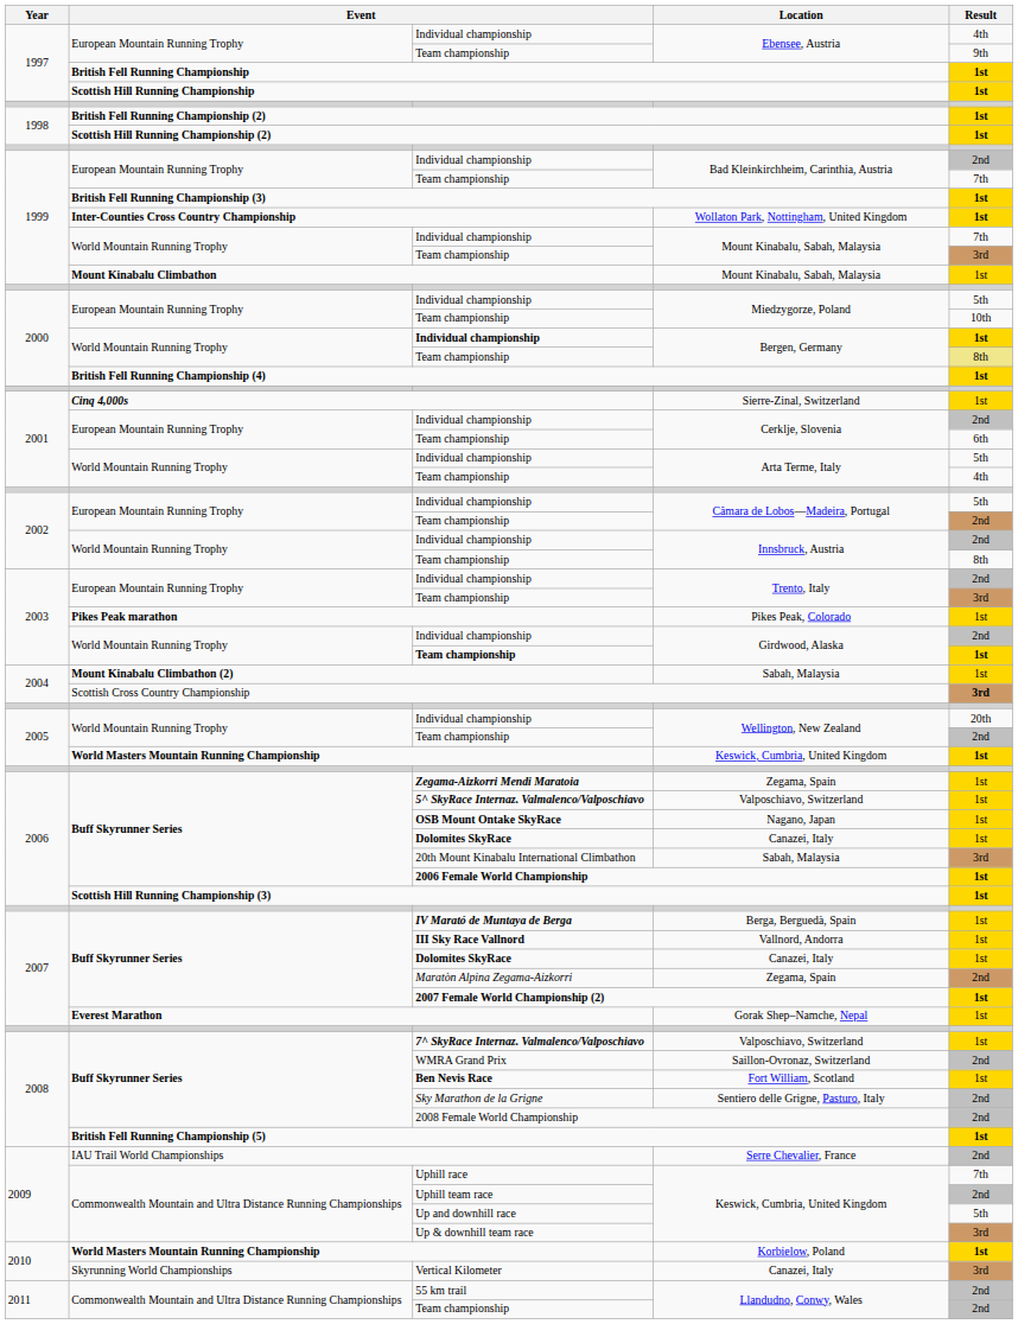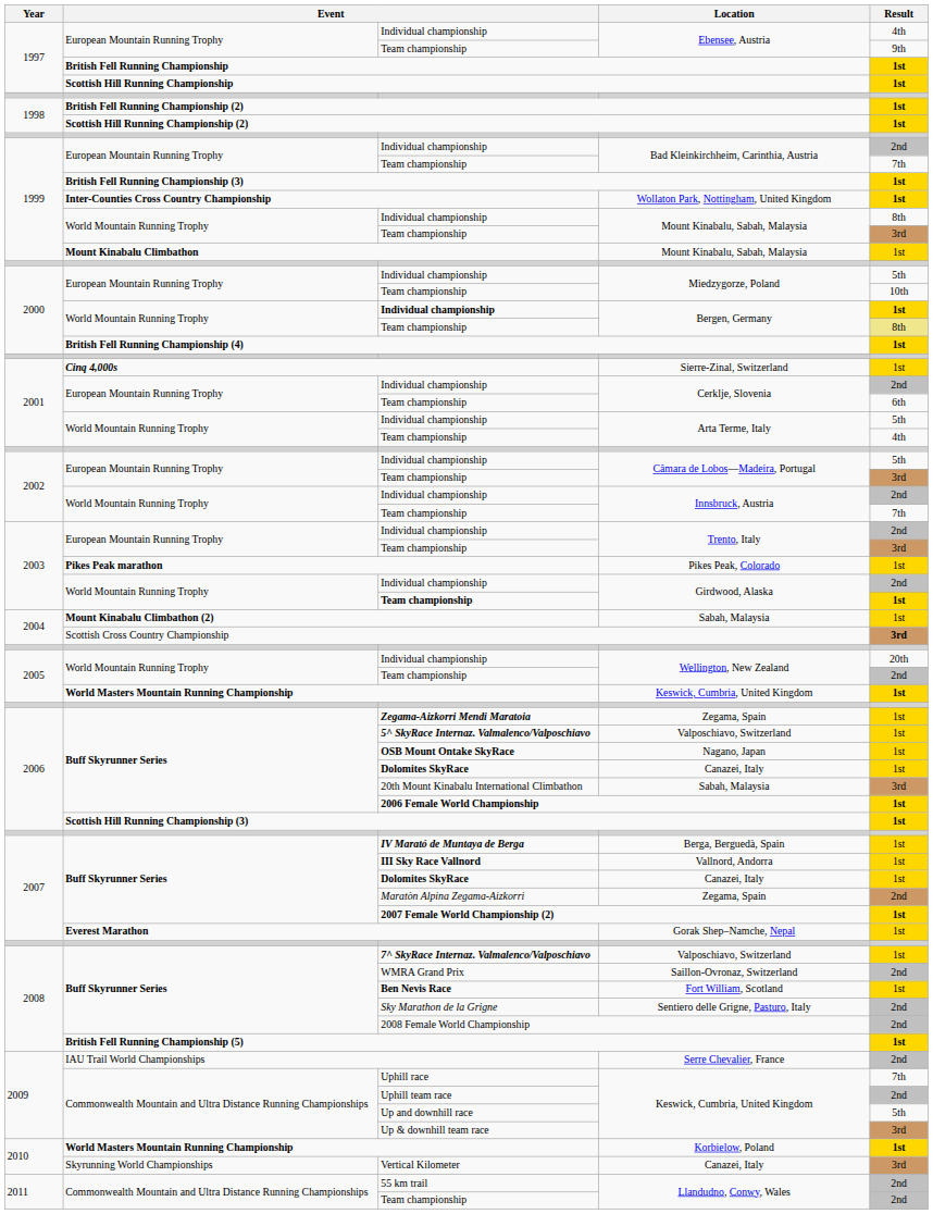Individual championship / Mount Kinabalu, Sabah, Malaysia | Result: 7th -> 8th
Team championship / Câmara de Lobos—Madeira, Portugal | Result: 2nd -> 3rd
Team championship / Innsbruck, Austria | Result: 8th -> 7th
